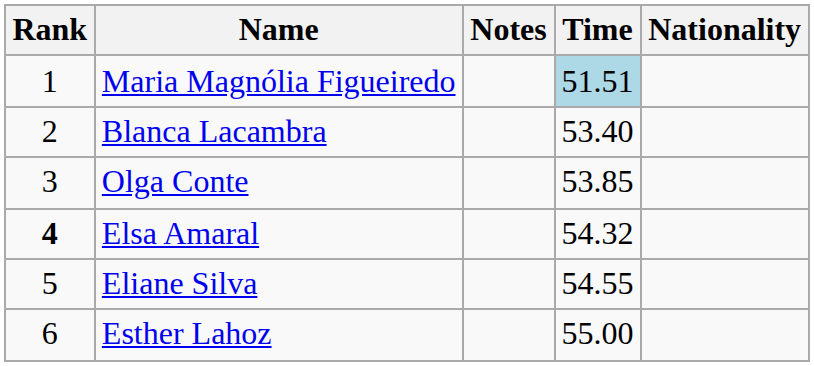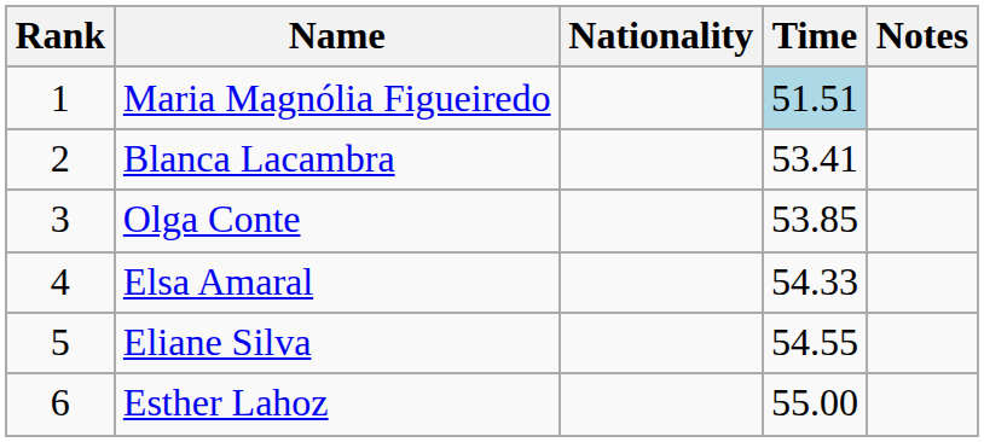columns swapped: Nationality <-> Notes
Blanca Lacambra | Time: 53.40 -> 53.41
Elsa Amaral | Rank: bold -> normal
Elsa Amaral | Time: 54.32 -> 54.33
